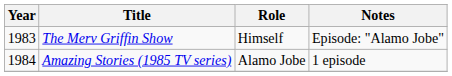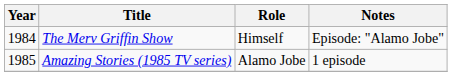The Merv Griffin Show | Year: 1983 -> 1984
Amazing Stories (1985 TV series) | Year: 1984 -> 1985
